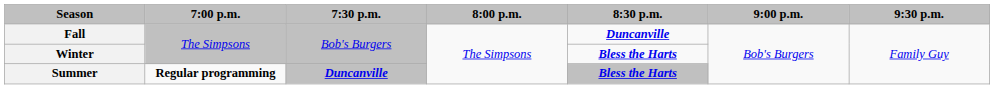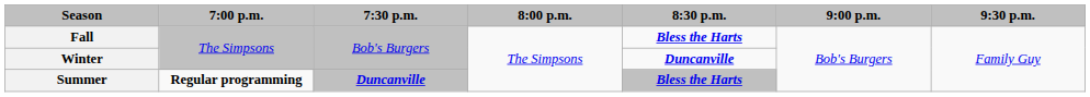Fall | 8:30 p.m.: Duncanville -> Bless the Harts
Winter | 8:30 p.m.: Bless the Harts -> Duncanville
